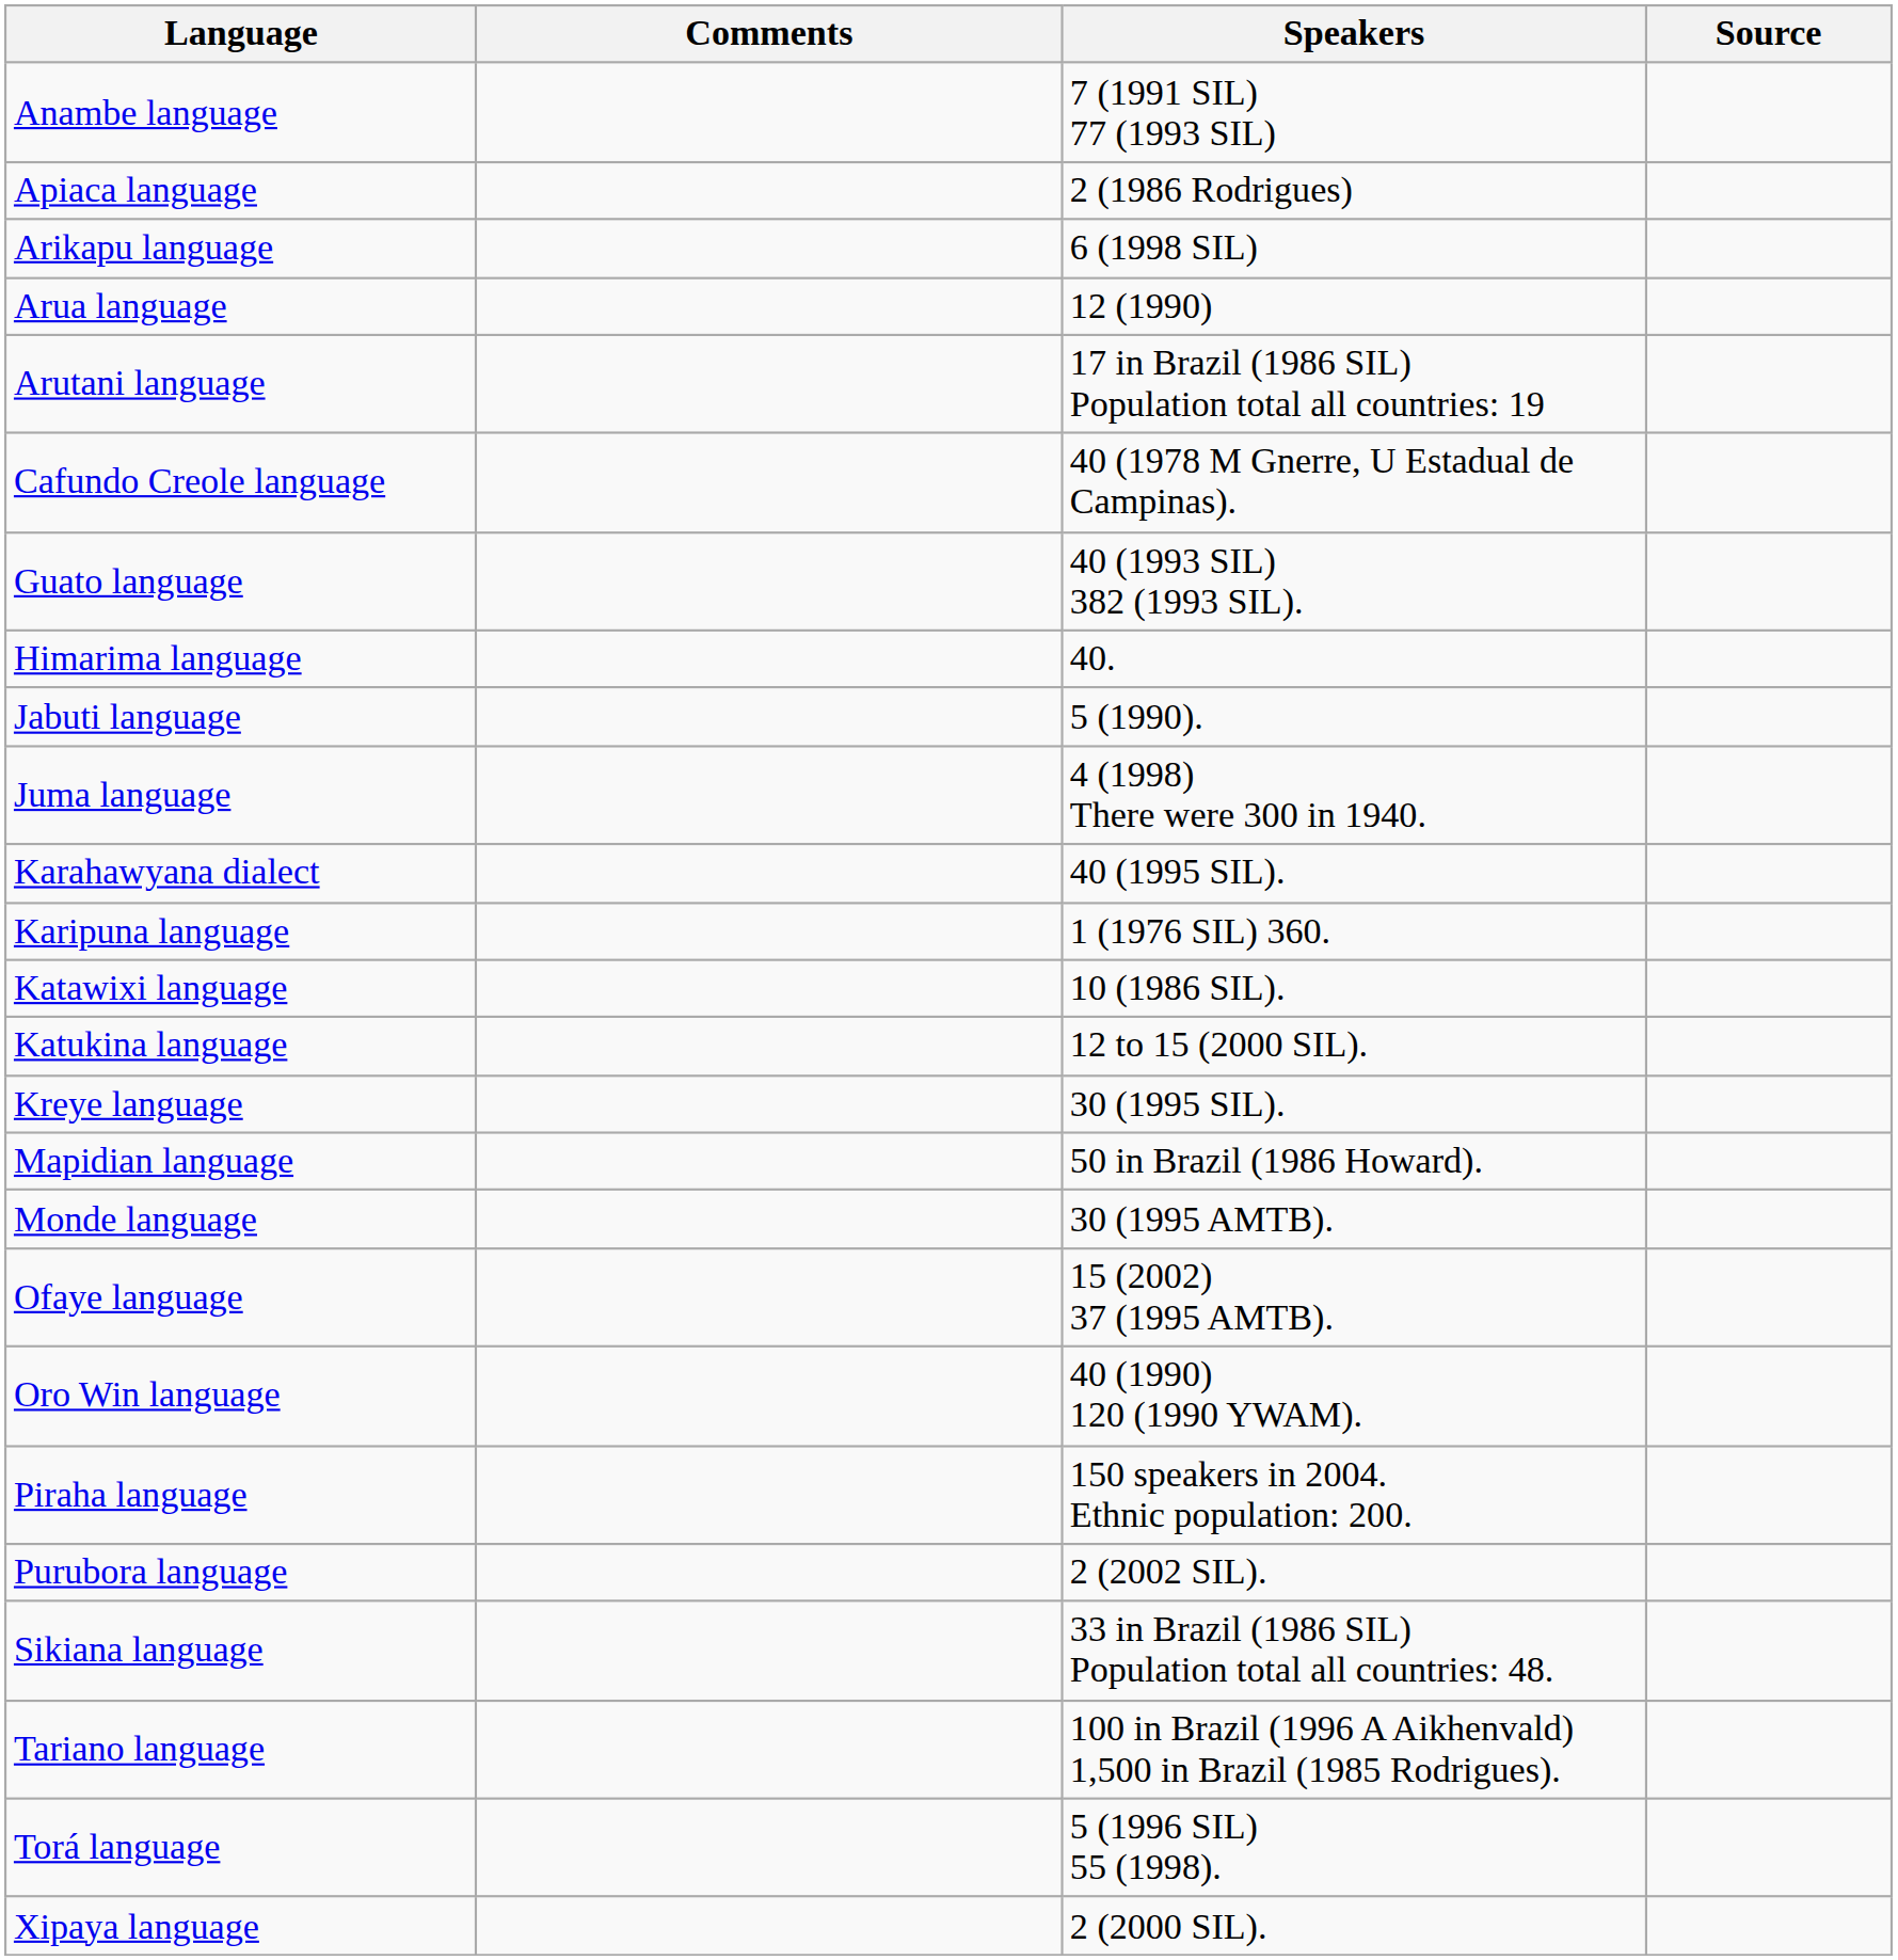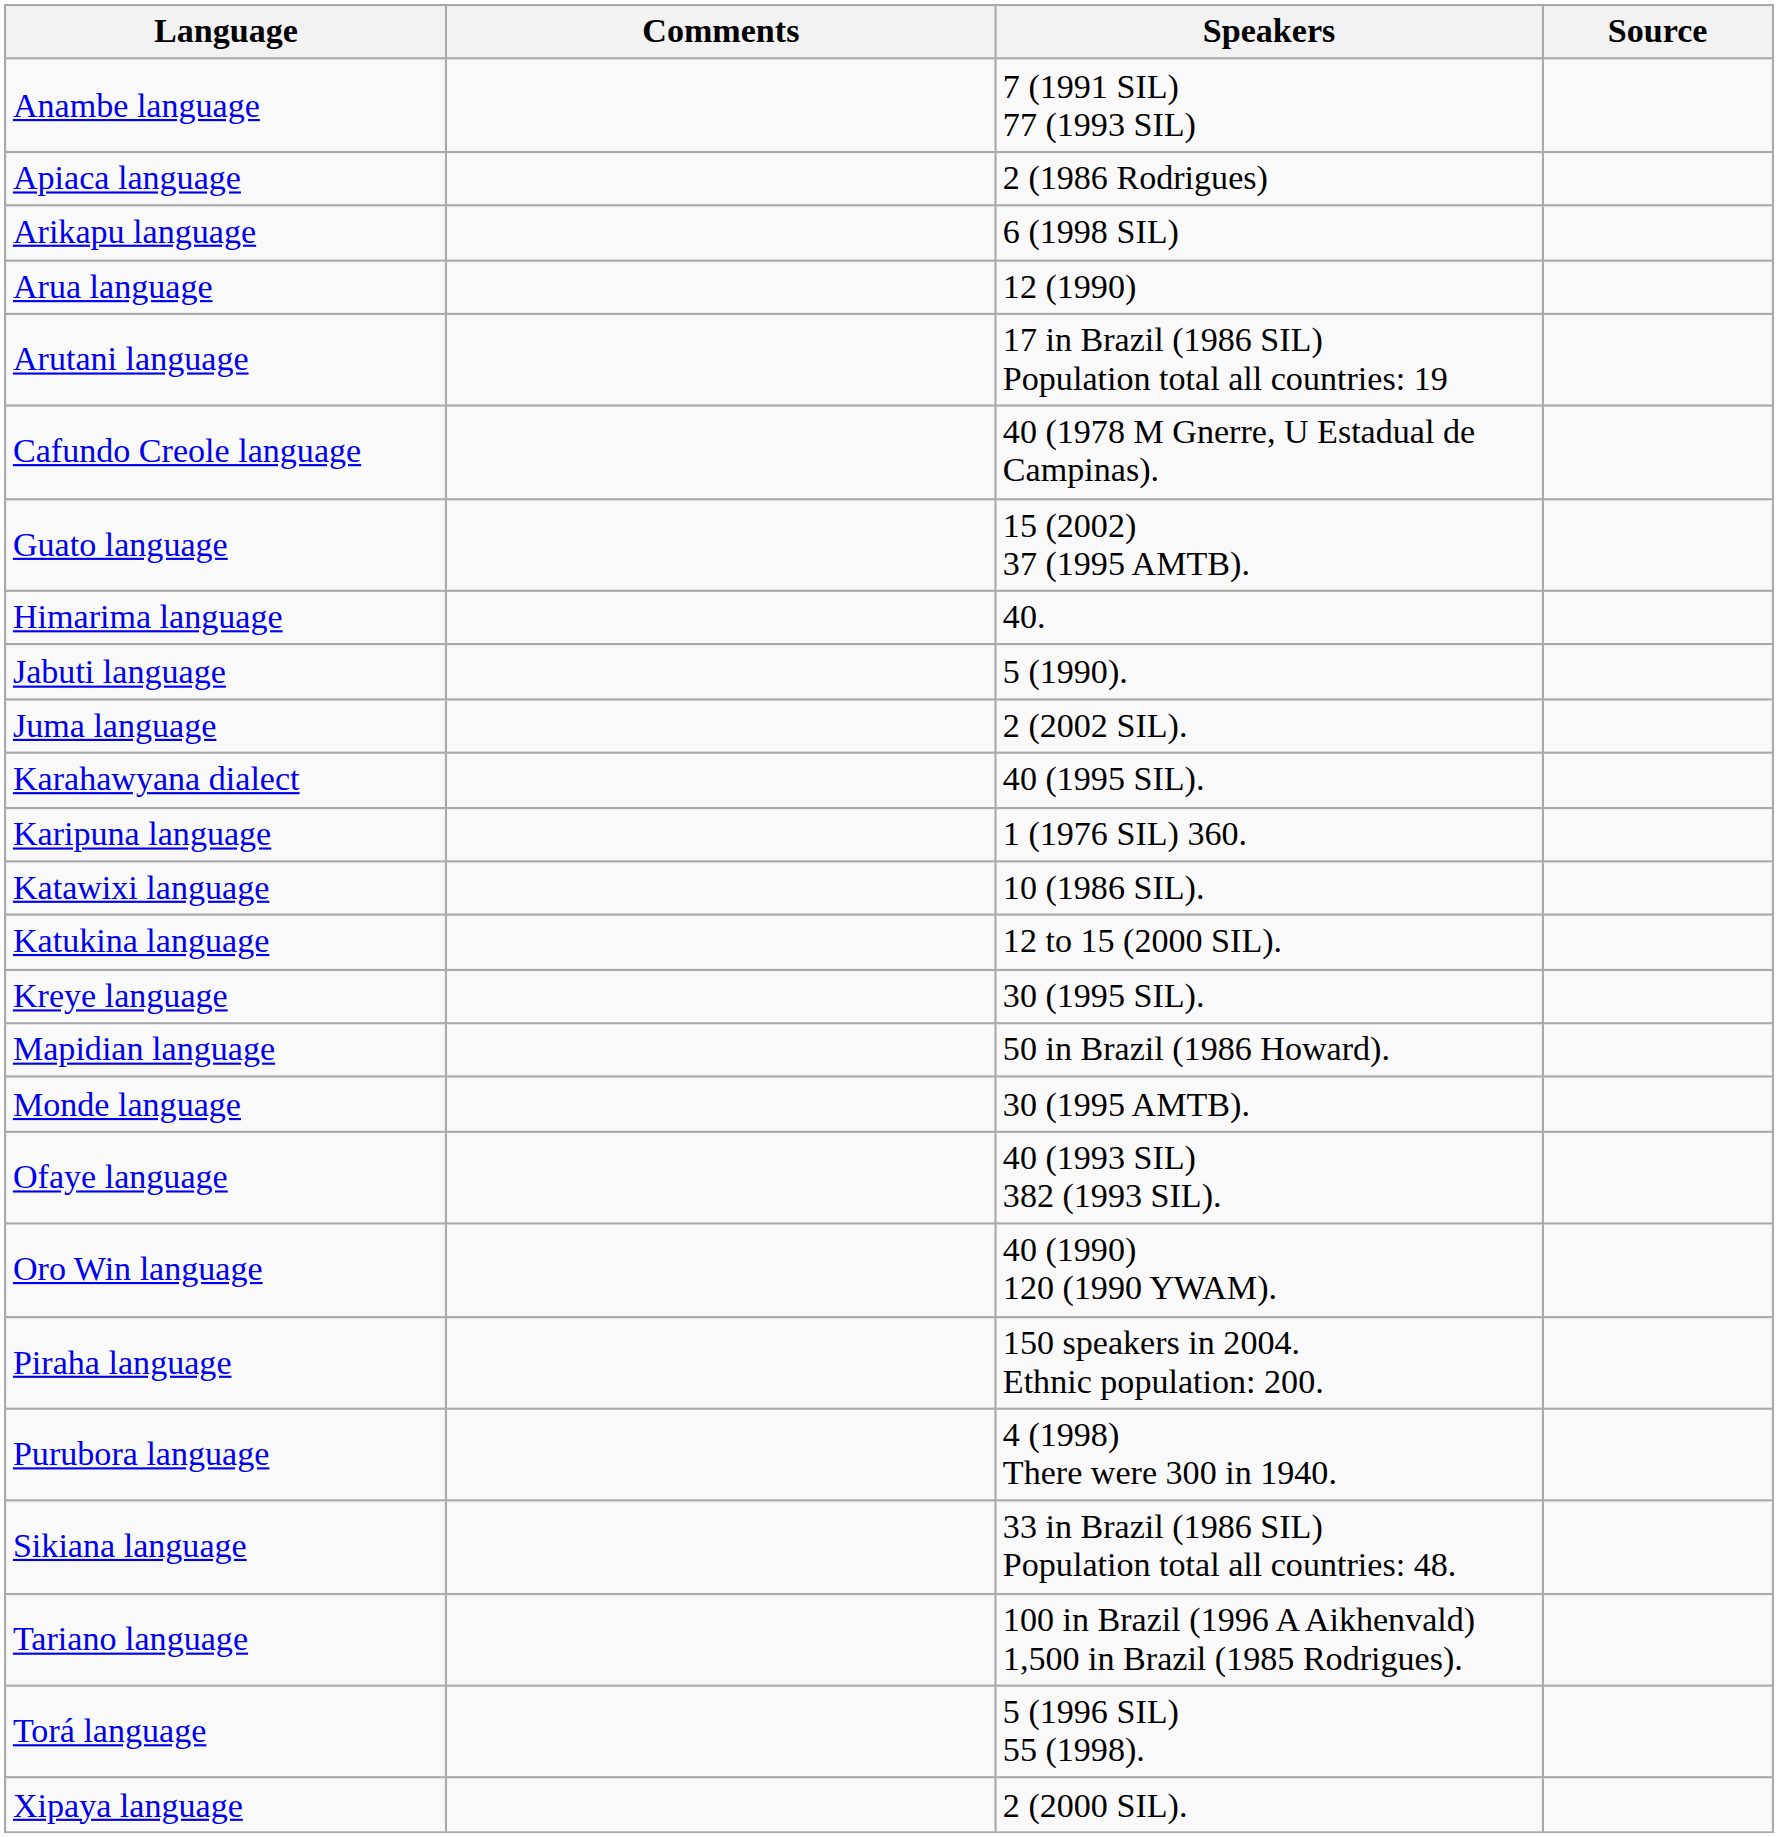Guato language | Speakers: 40 (1993 SIL) 382 (1993 SIL). -> 15 (2002) 37 (1995 AMTB).
Juma language | Speakers: 4 (1998) There were 300 in 1940. -> 2 (2002 SIL).
Ofaye language | Speakers: 15 (2002) 37 (1995 AMTB). -> 40 (1993 SIL) 382 (1993 SIL).
Purubora language | Speakers: 2 (2002 SIL). -> 4 (1998) There were 300 in 1940.
